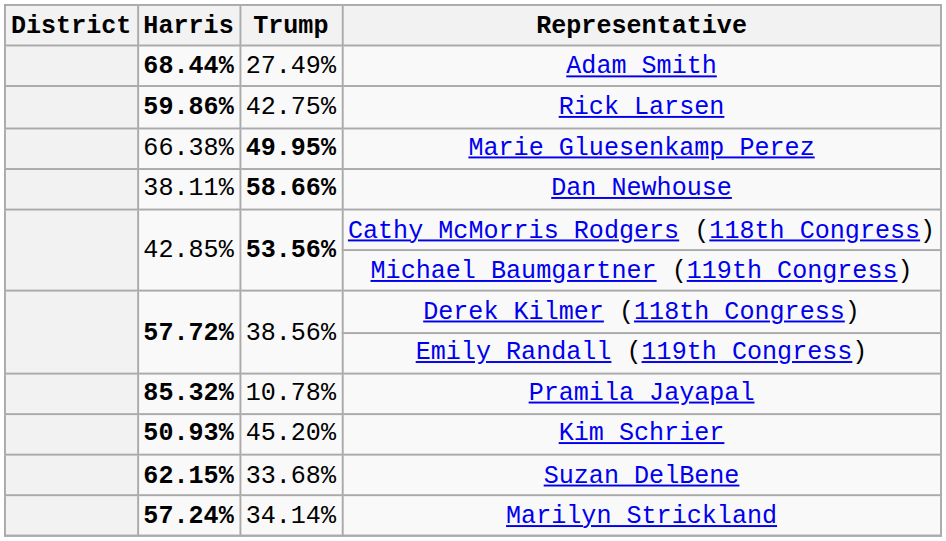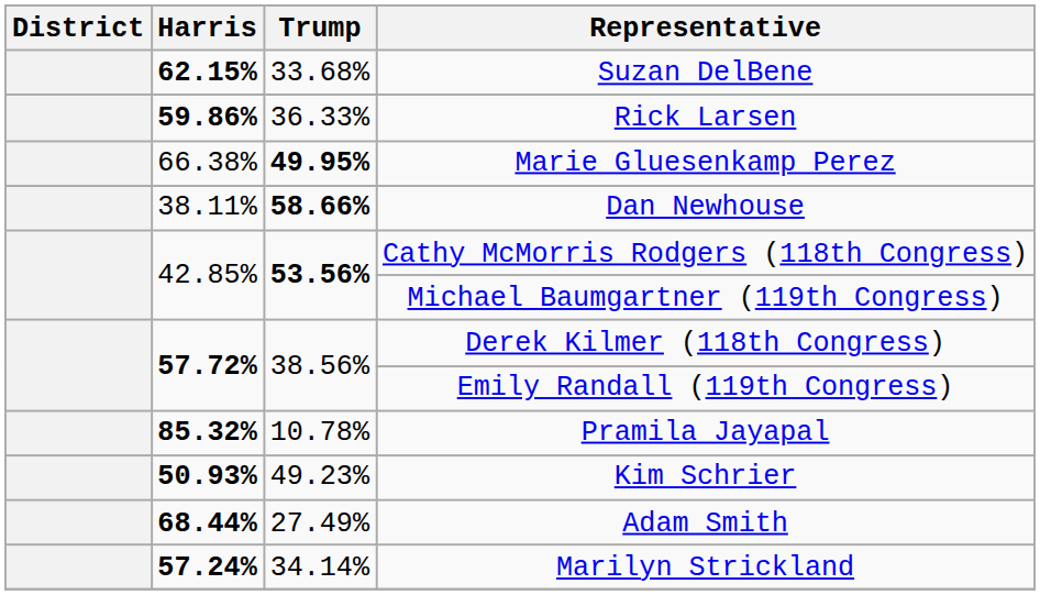rows swapped: Suzan DelBene <-> Adam Smith
Rick Larsen | Trump: 42.75% -> 36.33%
Kim Schrier | Trump: 45.20% -> 49.23%
